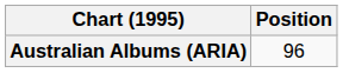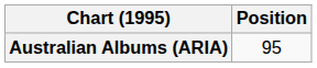Australian Albums (ARIA) | Position: 96 -> 95
